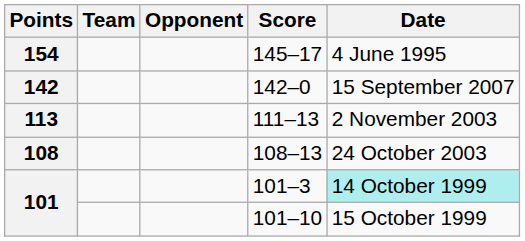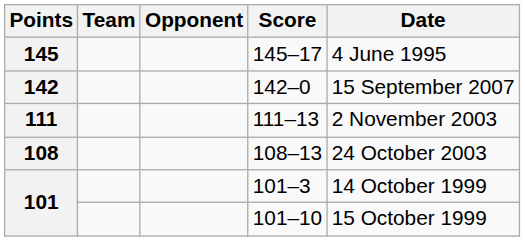145–17 | Points: 154 -> 145
111–13 | Points: 113 -> 111
101–3 | Date: paleturquoise background -> no background
